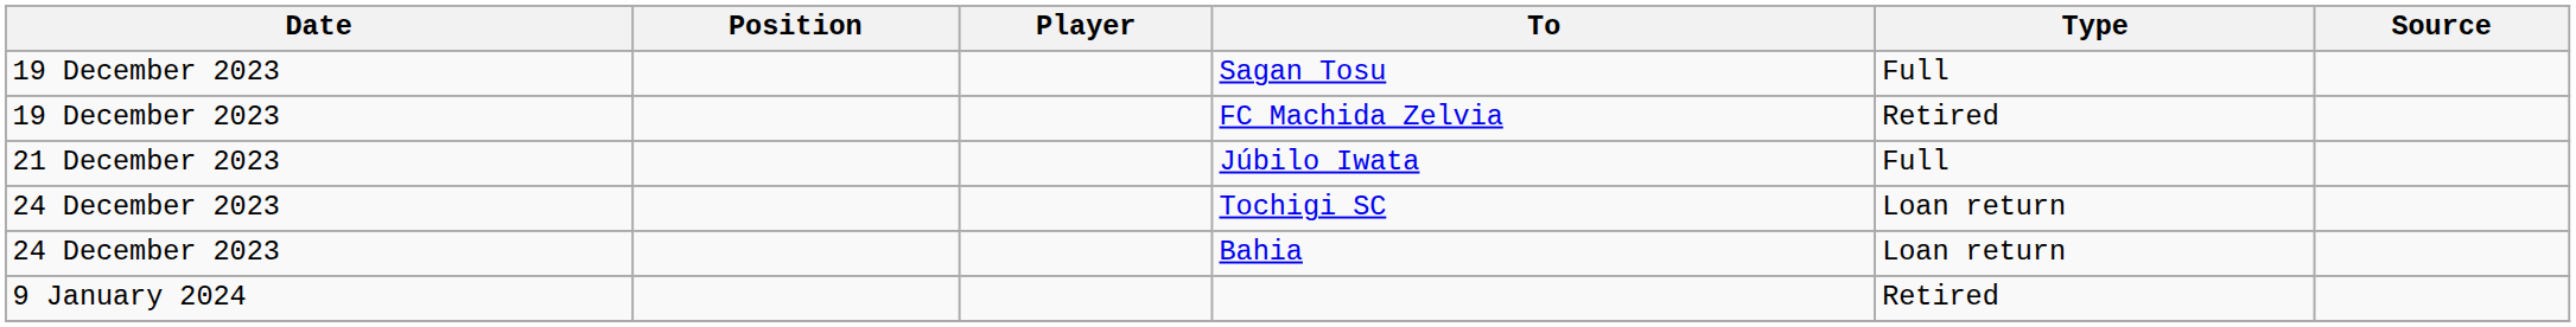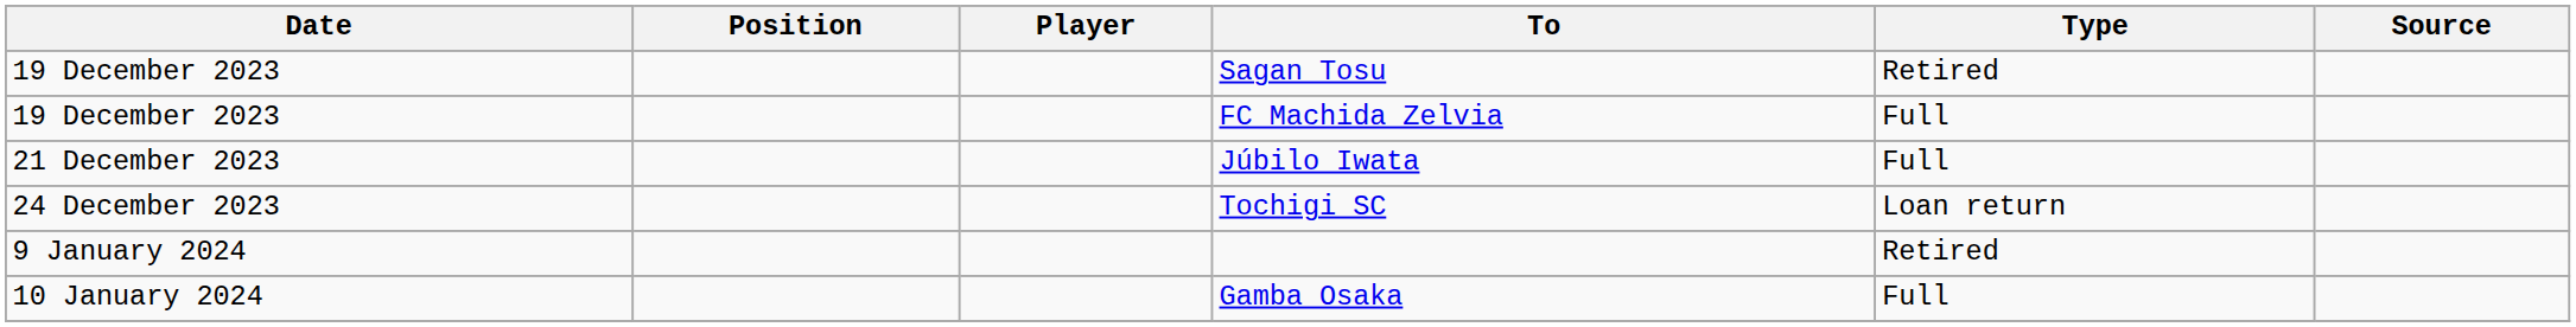Sagan Tosu | Type: Full -> Retired
FC Machida Zelvia | Type: Retired -> Full
- row: 24 December 2023 | Bahia | Loan return
+ row: 10 January 2024 | Gamba Osaka | Full
